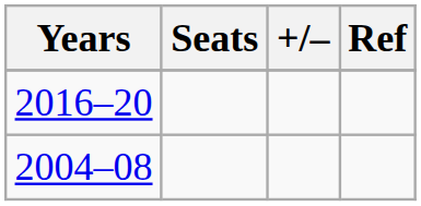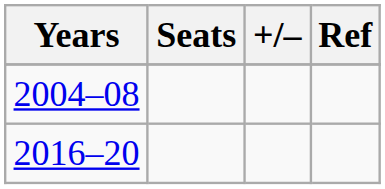rows swapped: 2004–08 <-> 2016–20
